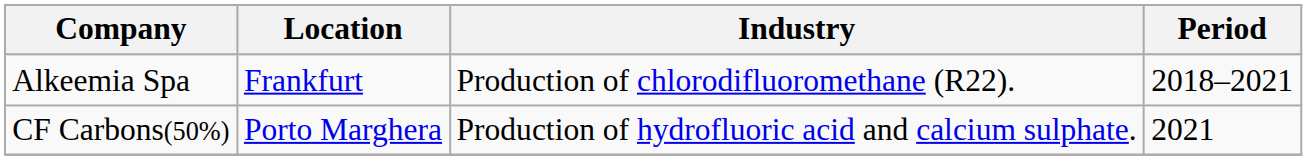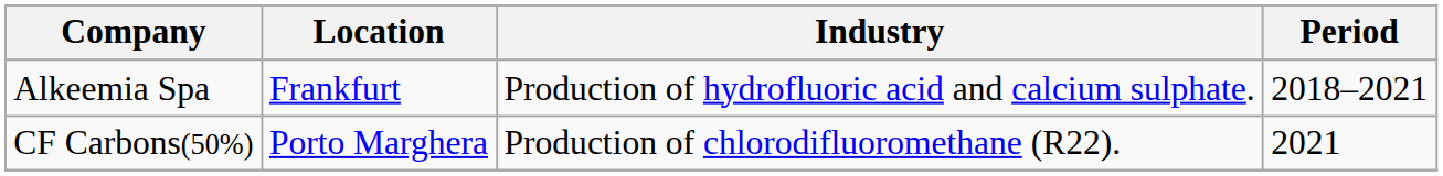Alkeemia Spa | Industry: Production of chlorodifluoromethane (R22). -> Production of hydrofluoric acid and calcium sulphate.
CF Carbons(50%) | Industry: Production of hydrofluoric acid and calcium sulphate. -> Production of chlorodifluoromethane (R22).
